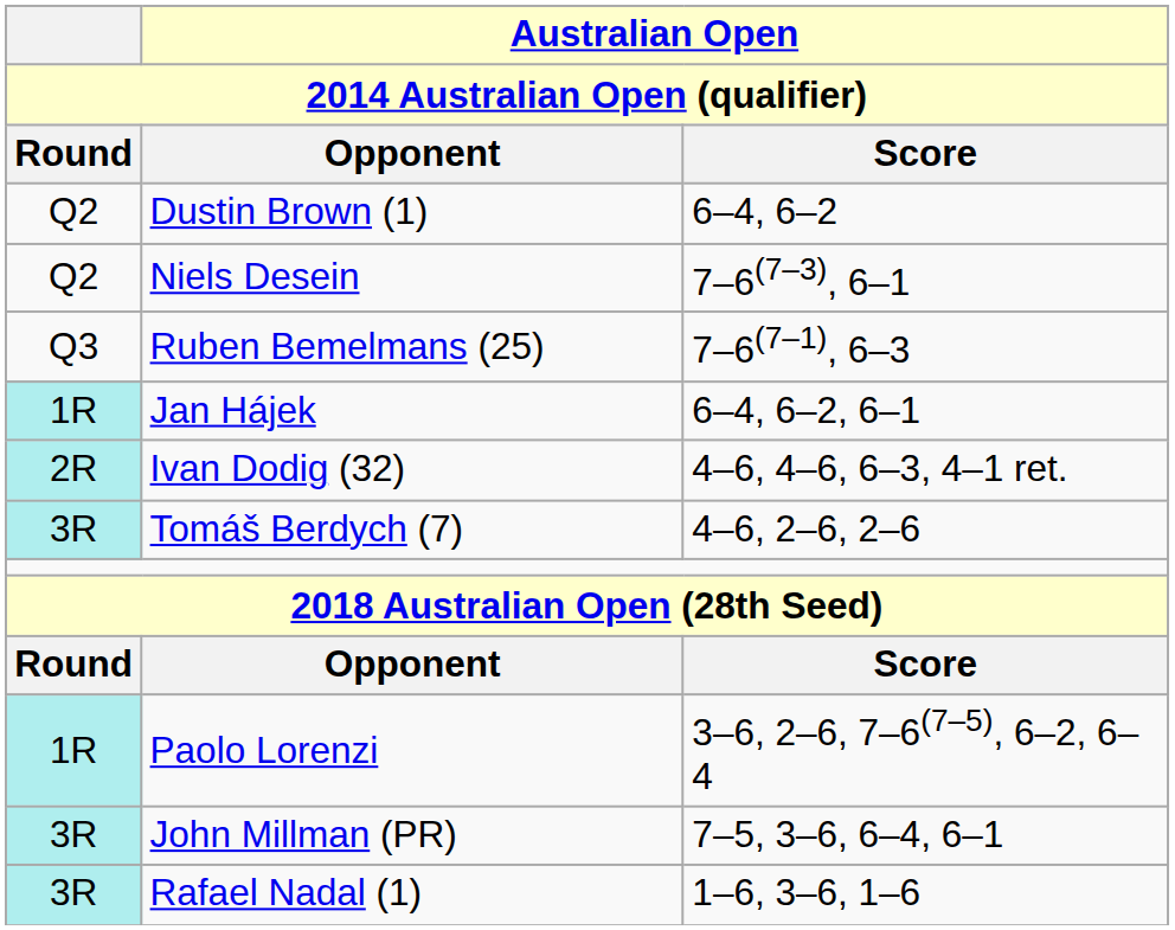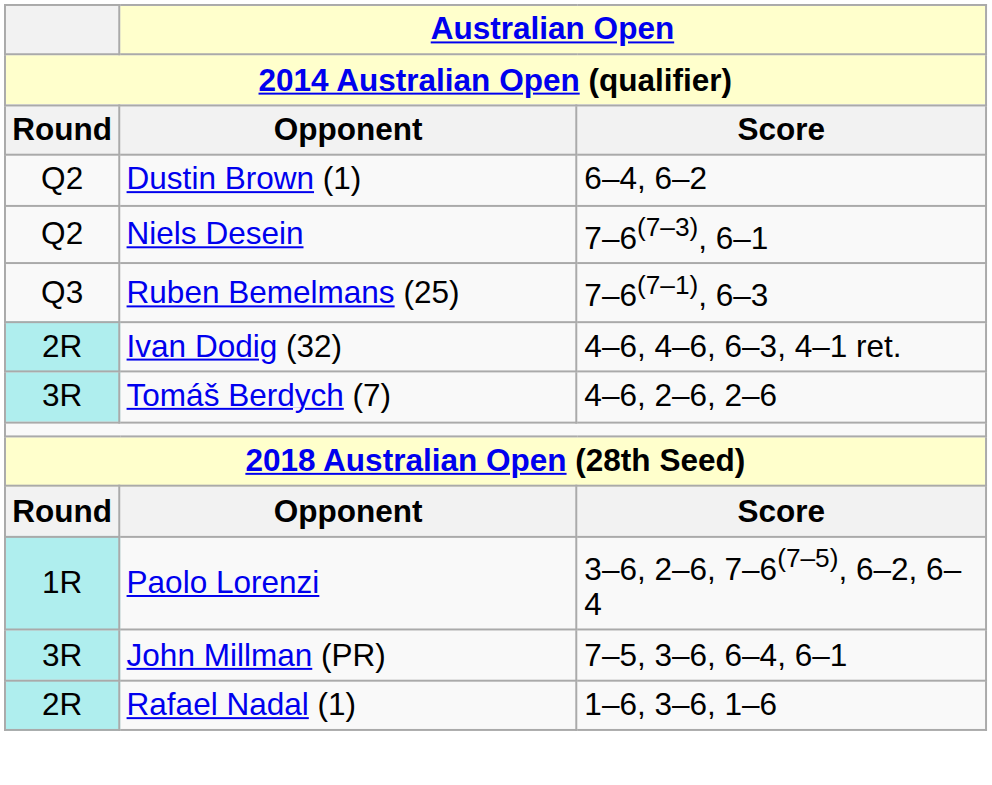- row: 1R | Jan Hájek | 6–4, 6–2, 6–1
Rafael Nadal (1) | Round: 3R -> 2R
